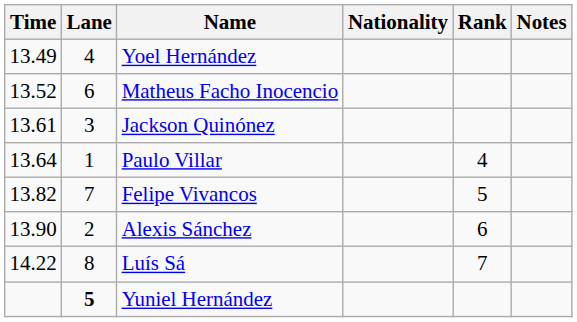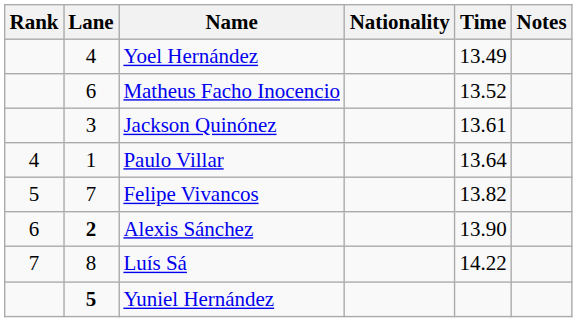columns swapped: Rank <-> Time
Alexis Sánchez | Lane: normal -> bold
